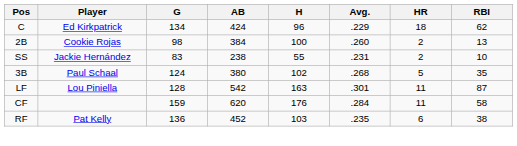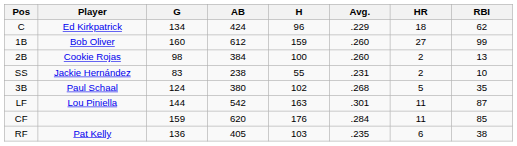+ row: 1B | Bob Oliver | 160 | 612 | 159 | .260 | 27 | 99
LF | G: 128 -> 144
CF | RBI: 58 -> 85
RF | AB: 452 -> 405
